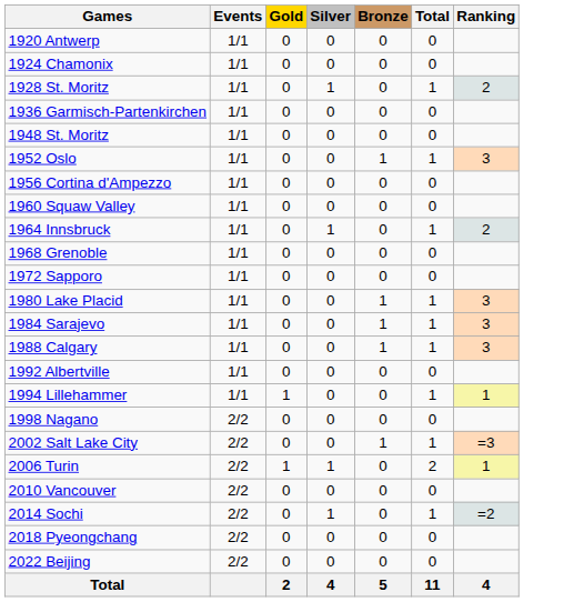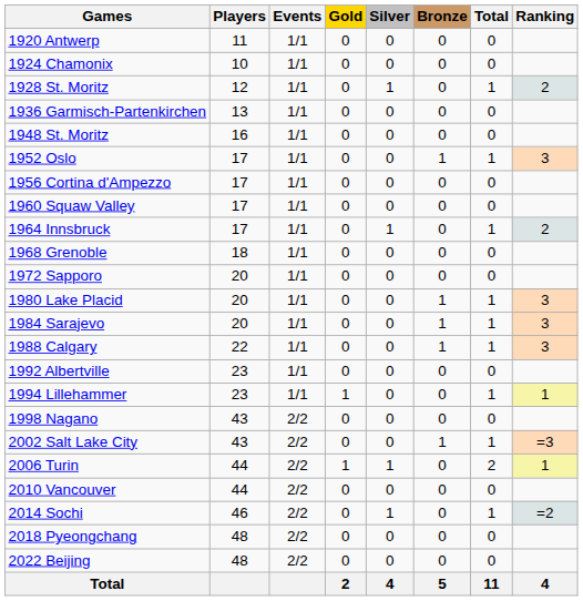+ column: Players | 11 | 10 | 12 | 13 | 16 | 17 | 17 | 17 | 17 | 18 | 20 | 20 | 20 | 22 | 23 | 23 | 43 | 43 | 44 | 44 | 46 | 48 | 48
